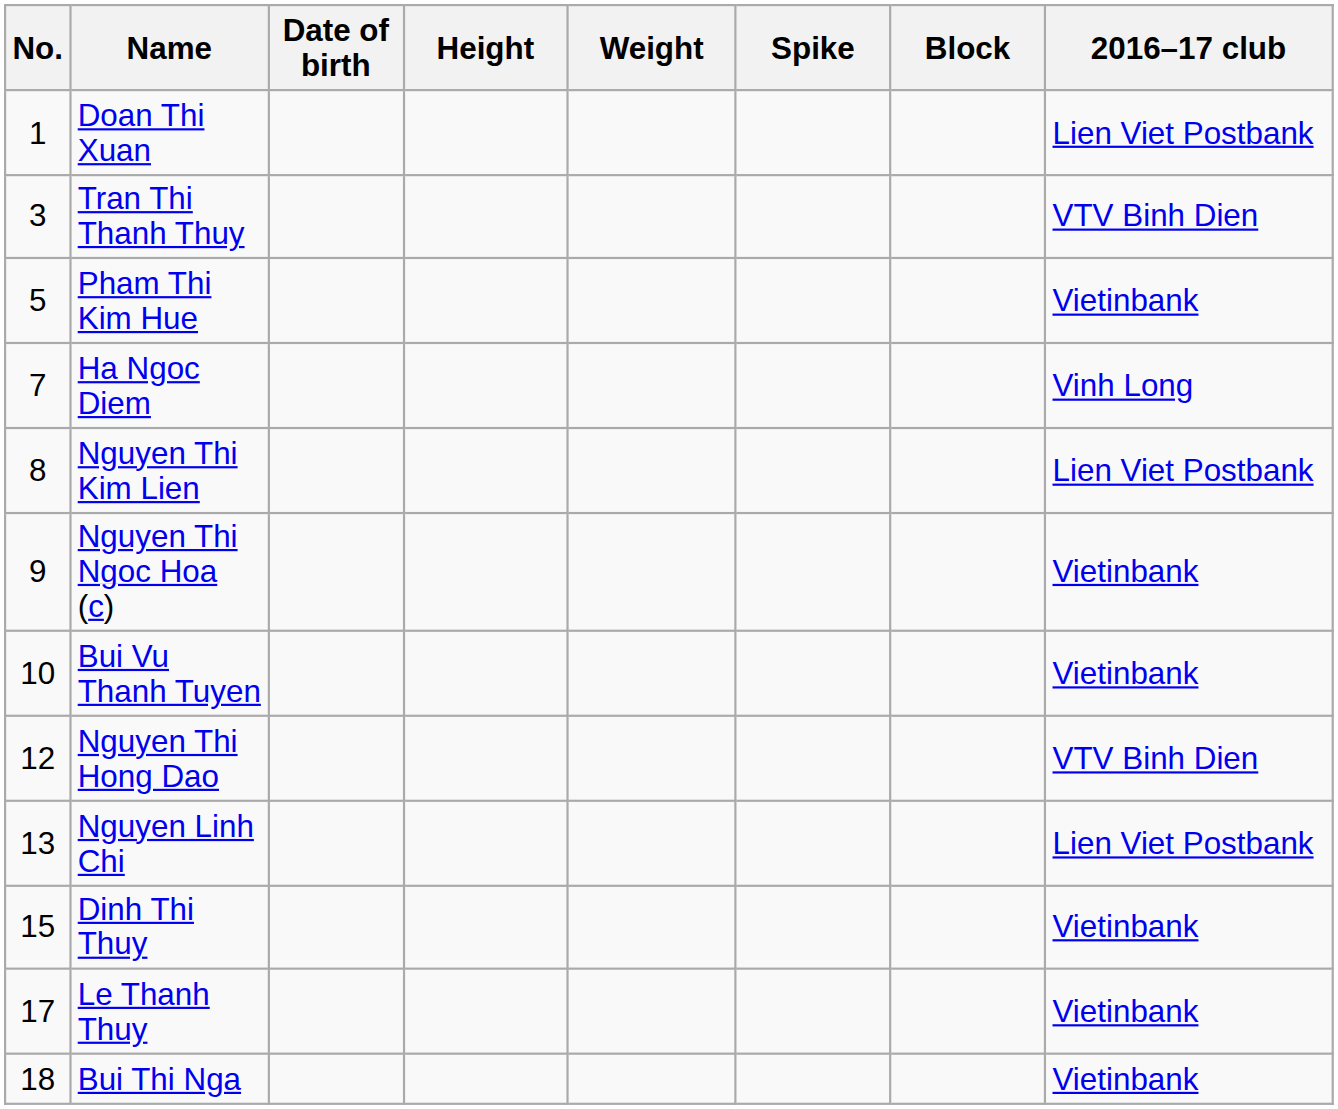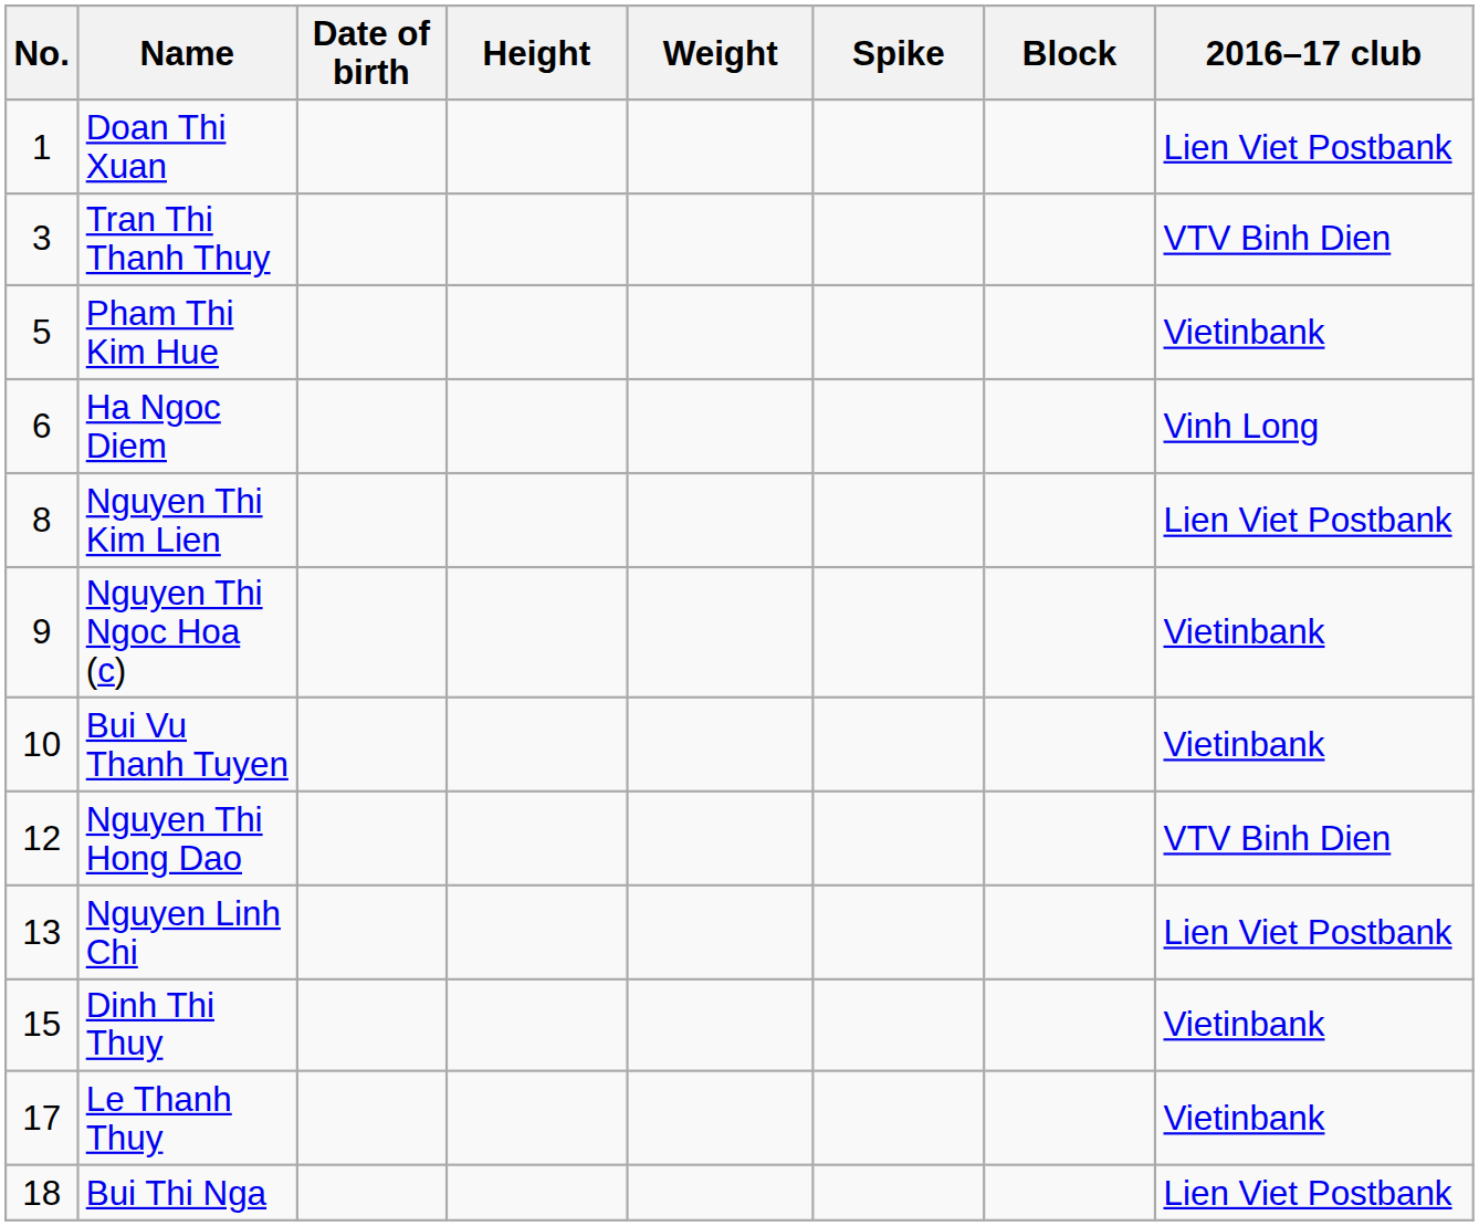Ha Ngoc Diem | No.: 7 -> 6
Bui Thi Nga | 2016–17 club: Vietinbank -> Lien Viet Postbank
